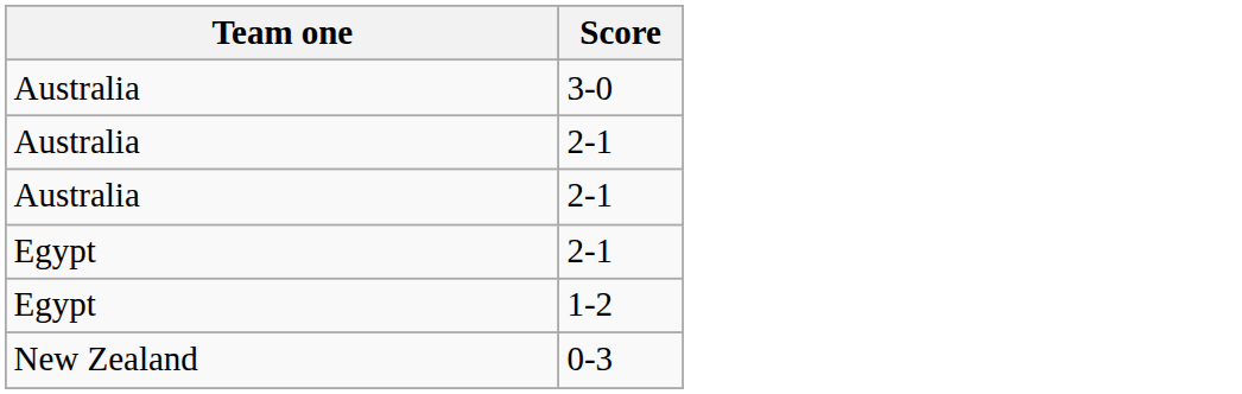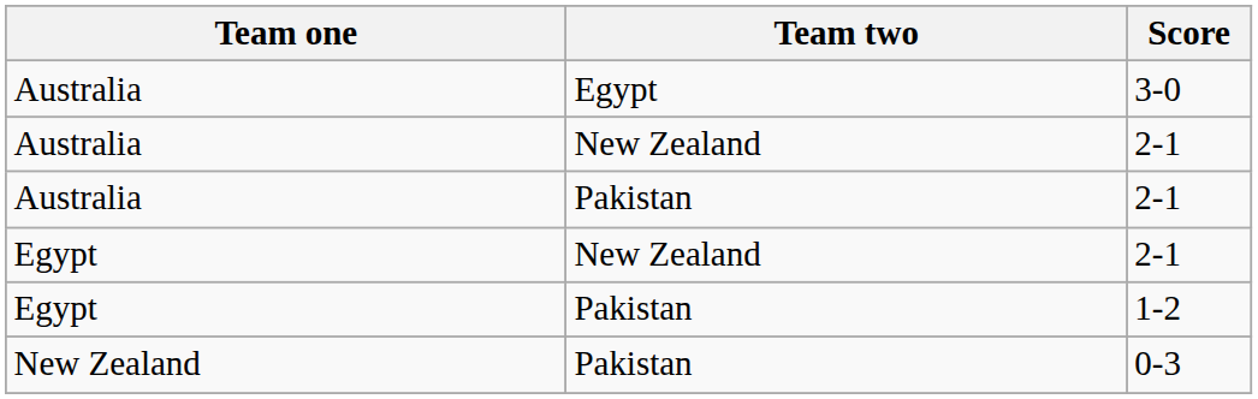+ column: Team two | Egypt | New Zealand | Pakistan | New Zealand | Pakistan | Pakistan
